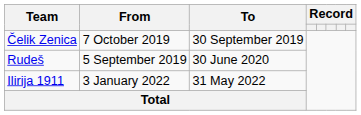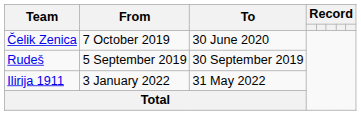Čelik Zenica | To: 30 September 2019 -> 30 June 2020
Rudeš | To: 30 June 2020 -> 30 September 2019
